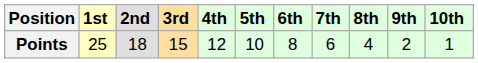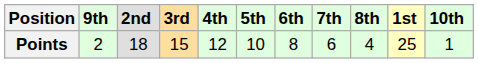columns swapped: 1st <-> 9th
